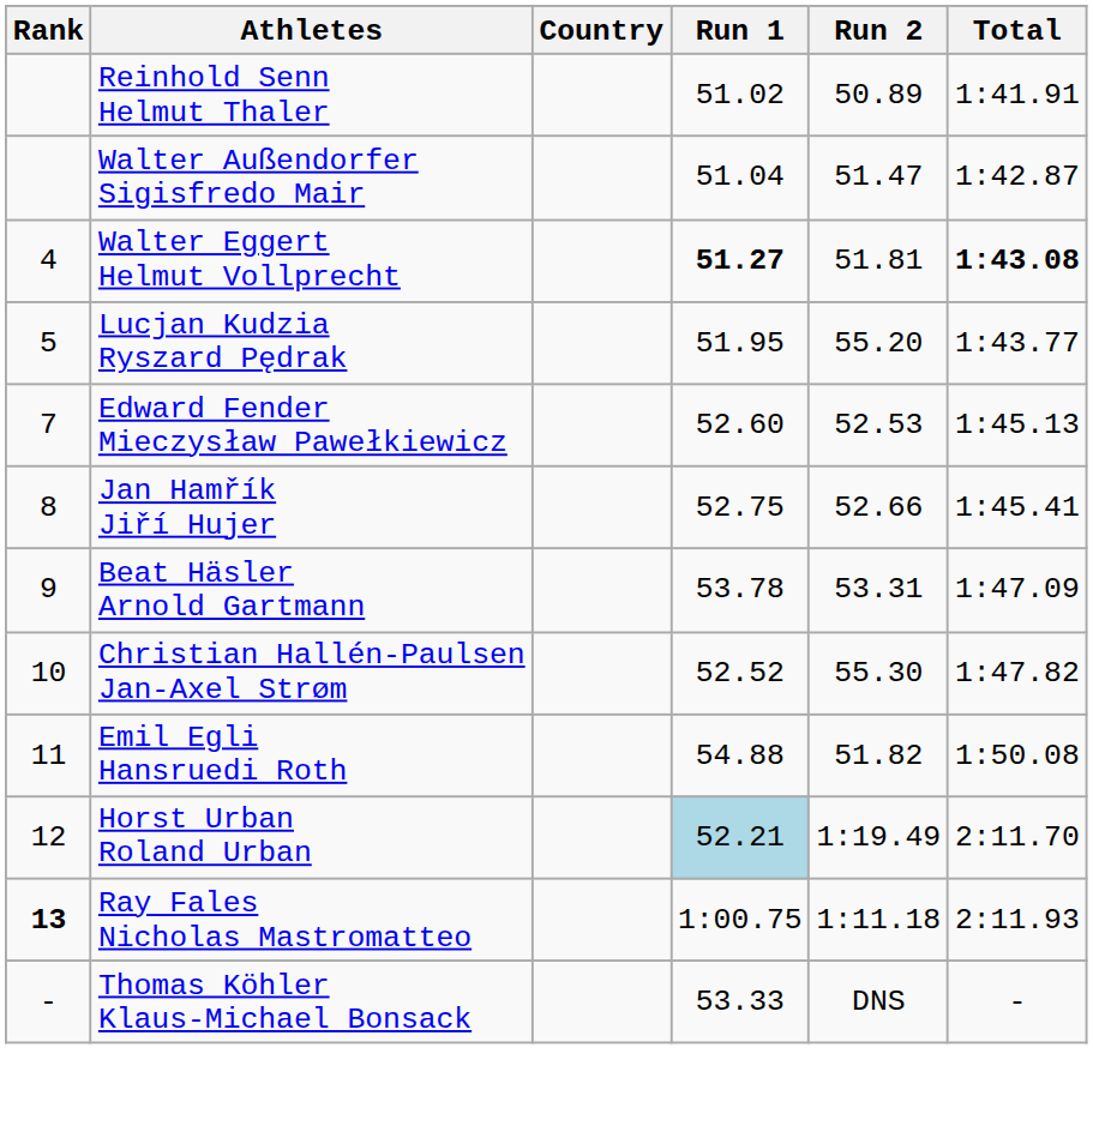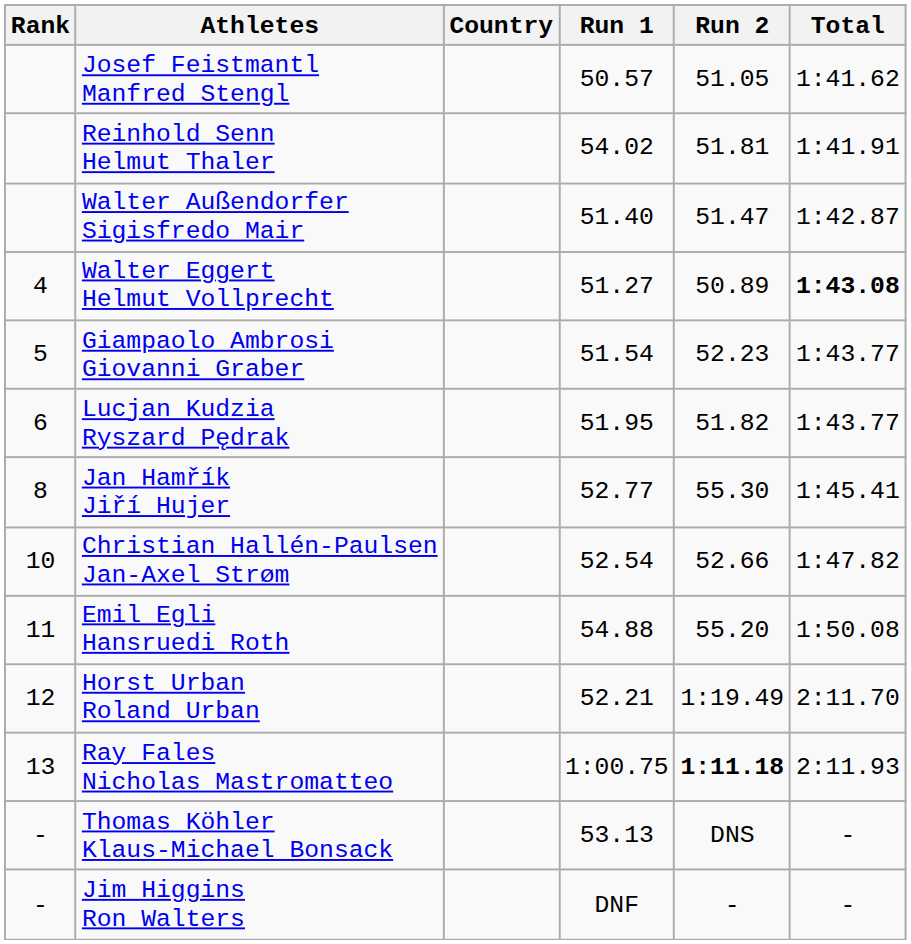+ row: Josef Feistmantl Manfred Stengl | 50.57 | 51.05 | 1:41.62
Reinhold Senn Helmut Thaler | Run 1: 51.02 -> 54.02
Reinhold Senn Helmut Thaler | Run 2: 50.89 -> 51.81
Walter Außendorfer Sigisfredo Mair | Run 1: 51.04 -> 51.40
Walter Eggert Helmut Vollprecht | Run 1: bold -> normal
Walter Eggert Helmut Vollprecht | Run 2: 51.81 -> 50.89
+ row: 5 | Giampaolo Ambrosi Giovanni Graber | 51.54 | 52.23 | 1:43.77
Lucjan Kudzia Ryszard Pędrak | Rank: 5 -> 6
Lucjan Kudzia Ryszard Pędrak | Run 2: 55.20 -> 51.82
- row: 7 | Edward Fender Mieczysław Pawełkiewicz | 52.60 | 52.53 | 1:45.13
Jan Hamřík Jiří Hujer | Run 1: 52.75 -> 52.77
Jan Hamřík Jiří Hujer | Run 2: 52.66 -> 55.30
- row: 9 | Beat Häsler Arnold Gartmann | 53.78 | 53.31 | 1:47.09
Christian Hallén-Paulsen Jan-Axel Strøm | Run 1: 52.52 -> 52.54
Christian Hallén-Paulsen Jan-Axel Strøm | Run 2: 55.30 -> 52.66
Emil Egli Hansruedi Roth | Run 2: 51.82 -> 55.20
Horst Urban Roland Urban | Run 1: lightblue background -> no background
Ray Fales Nicholas Mastromatteo | Rank: bold -> normal
Ray Fales Nicholas Mastromatteo | Run 2: normal -> bold
Thomas Köhler Klaus-Michael Bonsack | Run 1: 53.33 -> 53.13
+ row: - | Jim Higgins Ron Walters | DNF | - | -
